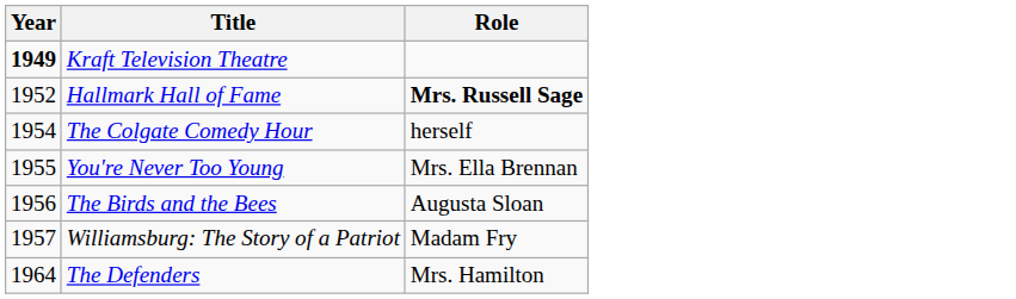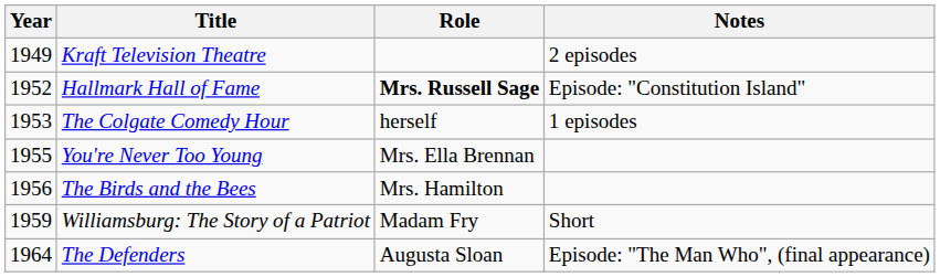+ column: Notes | 2 episodes | Episode: "Constitution Island" | 1 episodes | Short | Episode: "The Man Who", (final appearance)
Kraft Television Theatre | Year: bold -> normal
The Colgate Comedy Hour | Year: 1954 -> 1953
The Birds and the Bees | Role: Augusta Sloan -> Mrs. Hamilton
Williamsburg: The Story of a Patriot | Year: 1957 -> 1959
The Defenders | Role: Mrs. Hamilton -> Augusta Sloan
